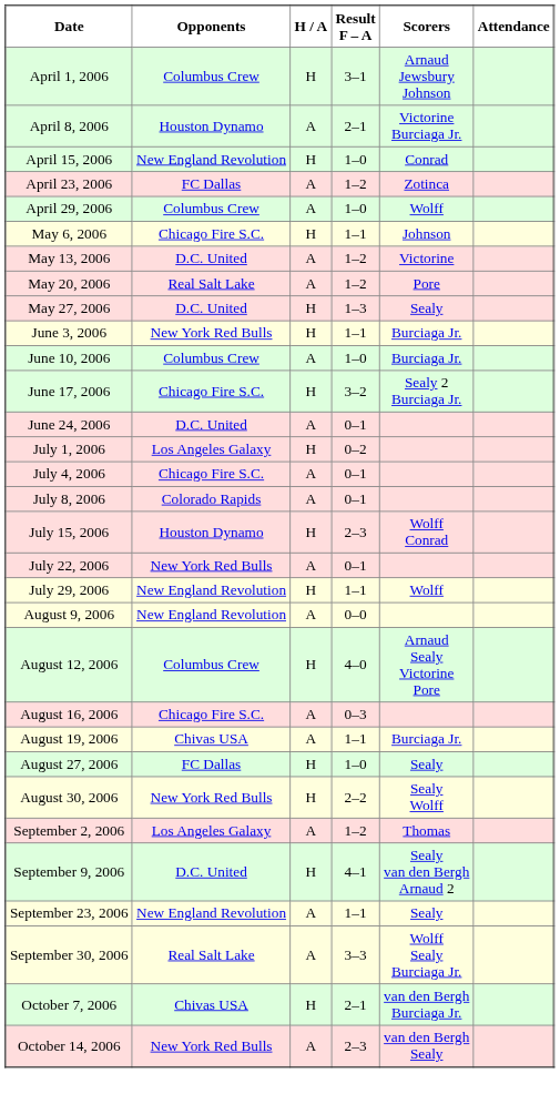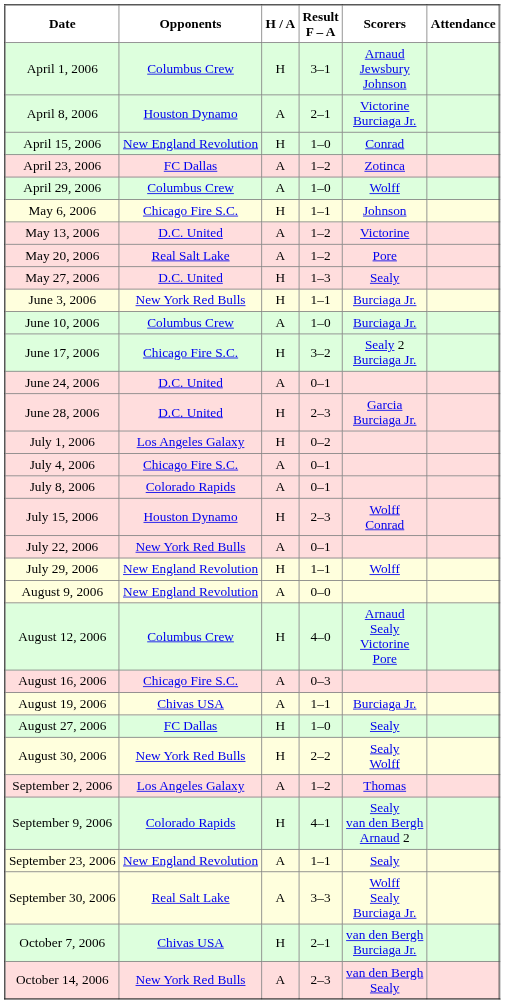+ row: June 28, 2006 | D.C. United | H | 2–3 | Garcia Burciaga Jr.
September 9, 2006 | Opponents: D.C. United -> Colorado Rapids
